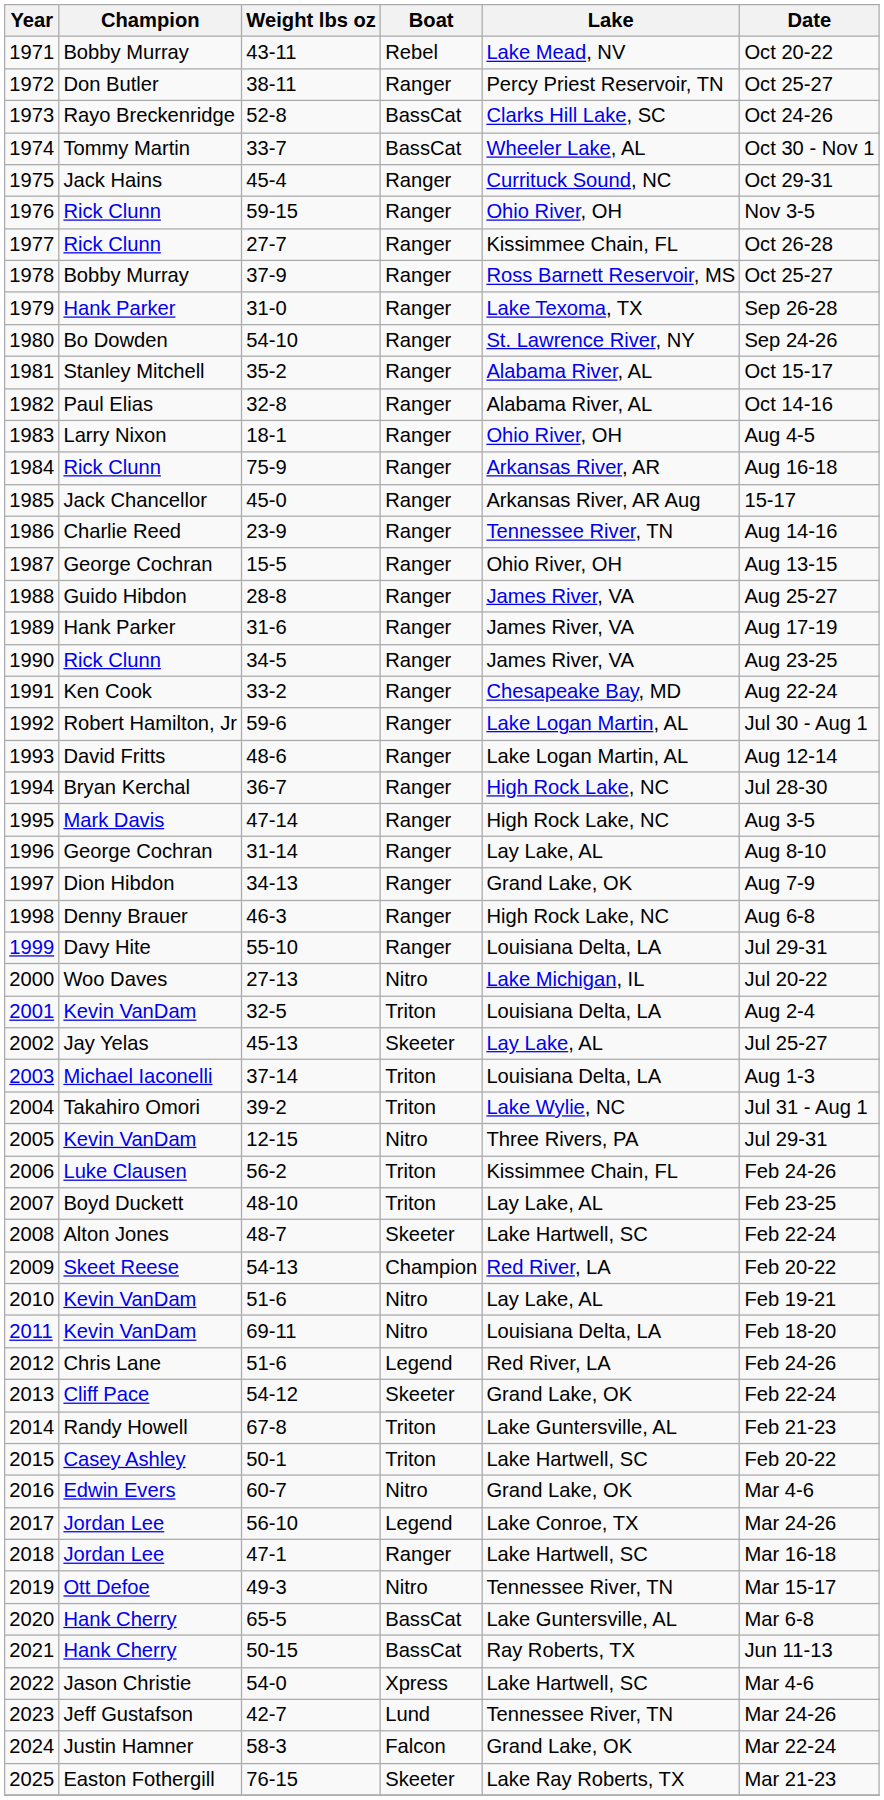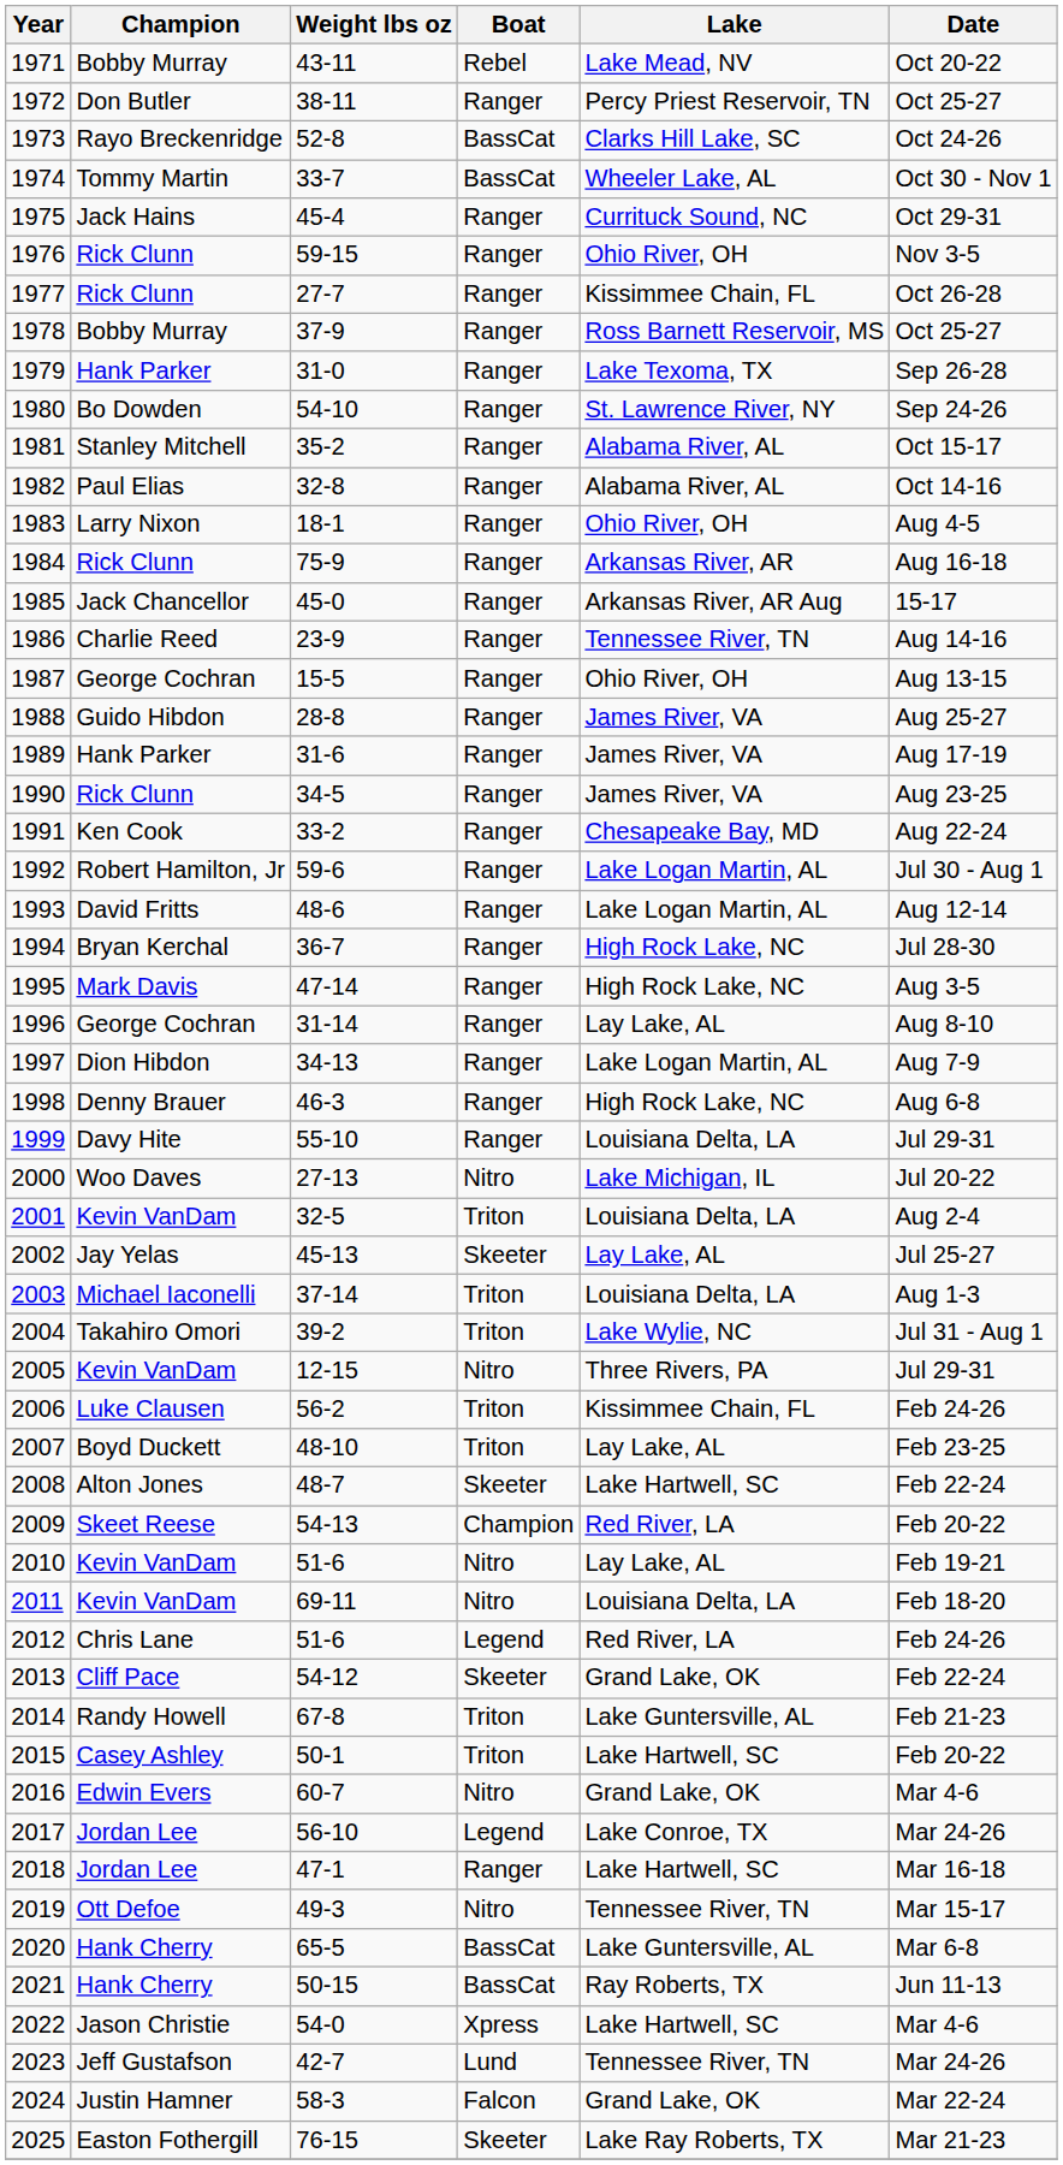1997 | Lake: Grand Lake, OK -> Lake Logan Martin, AL
